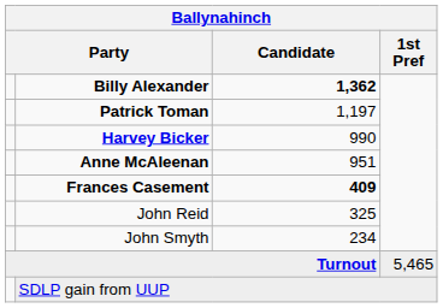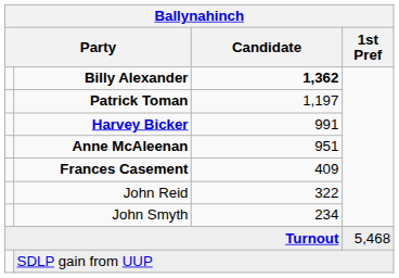Harvey Bicker | Candidate: 990 -> 991
Frances Casement | Candidate: bold -> normal
John Reid | Candidate: 325 -> 322
Turnout | 1st Pref: 5,465 -> 5,468
